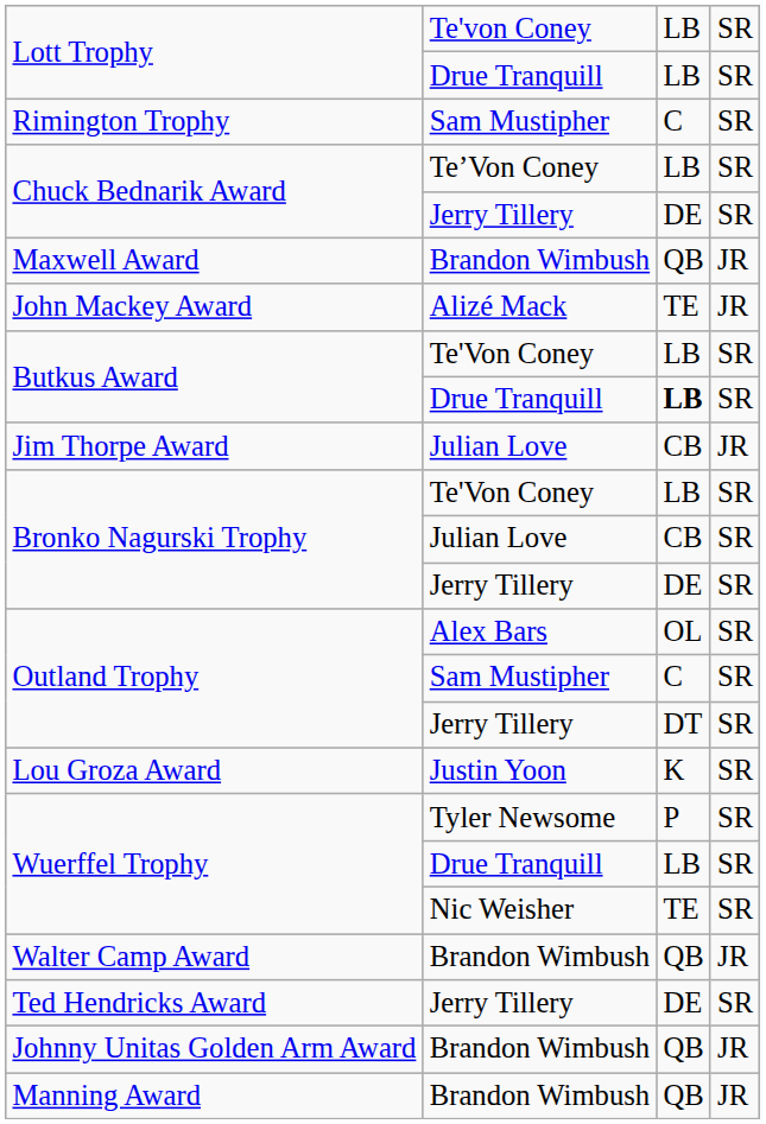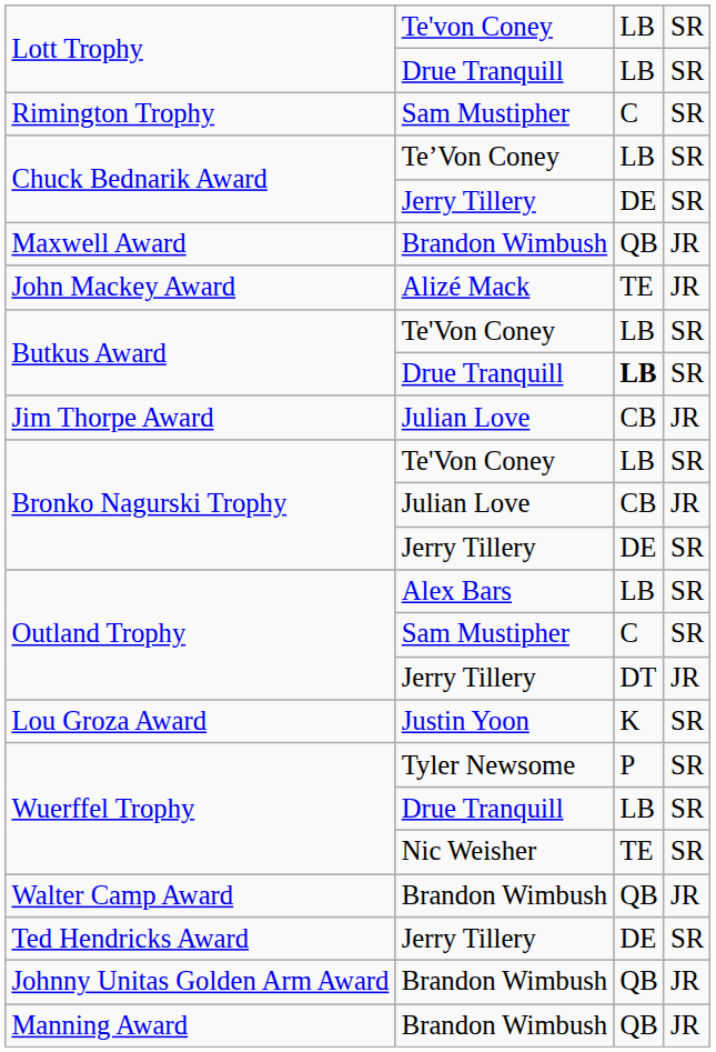Bronko Nagurski Trophy / Julian Love | column 4: SR -> JR
Outland Trophy / Alex Bars | column 3: OL -> LB
Outland Trophy / Jerry Tillery | column 4: SR -> JR
